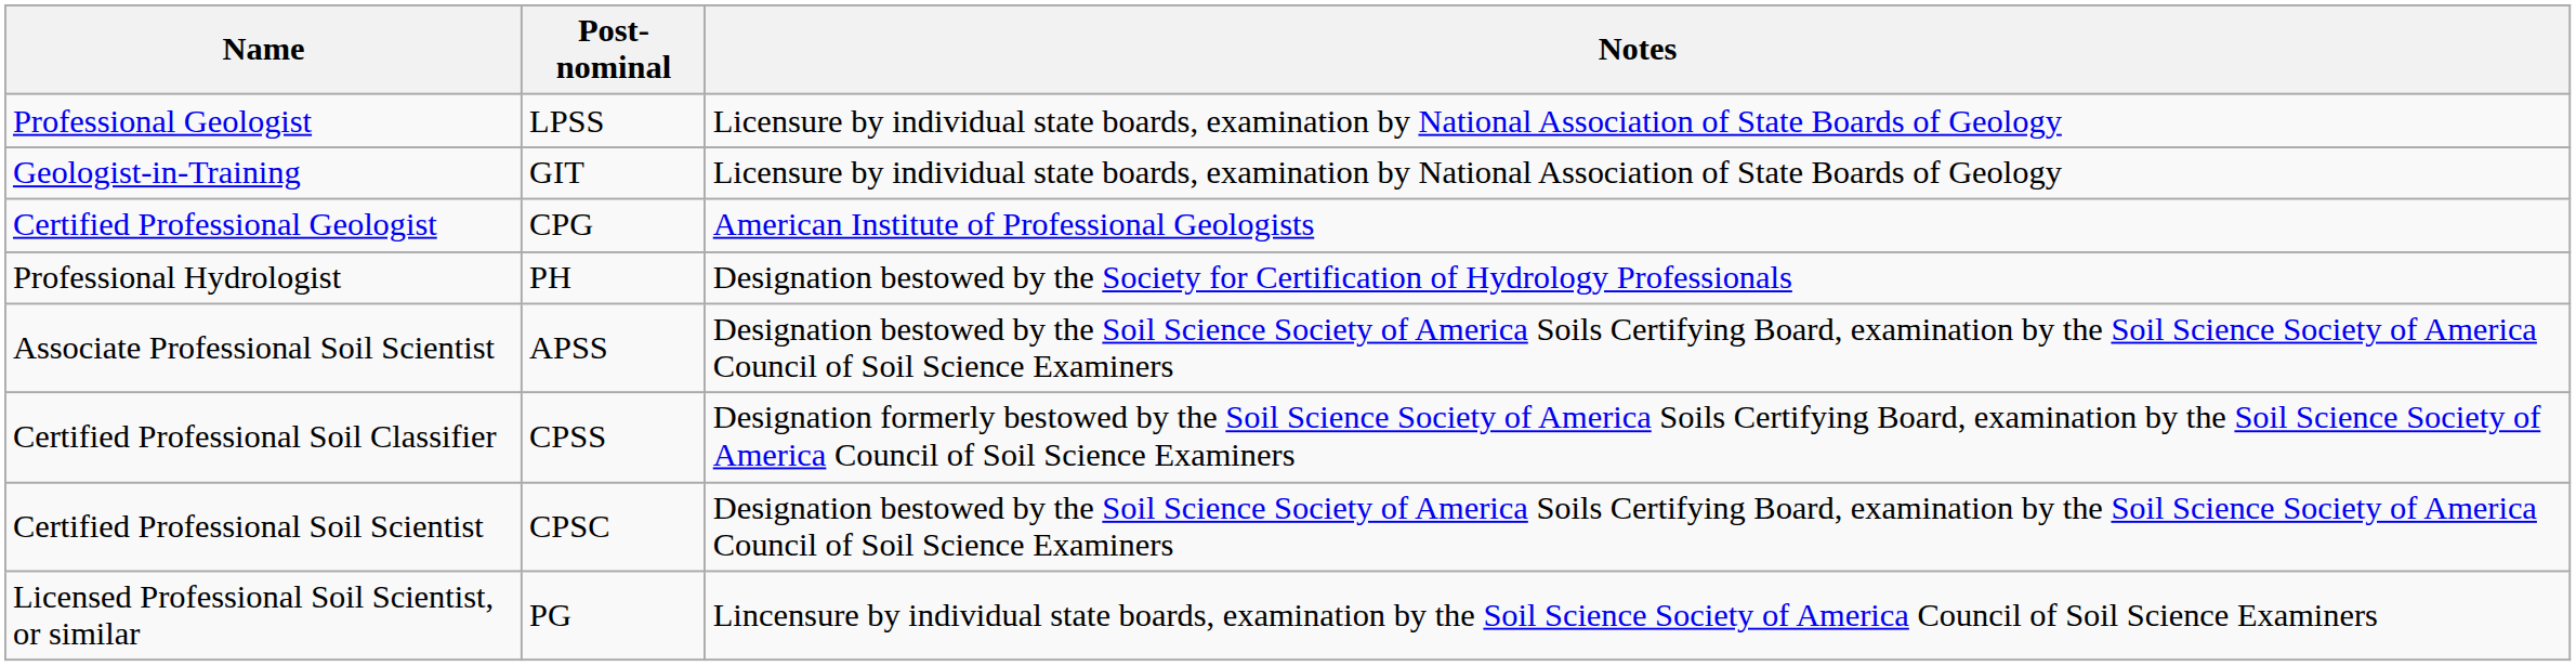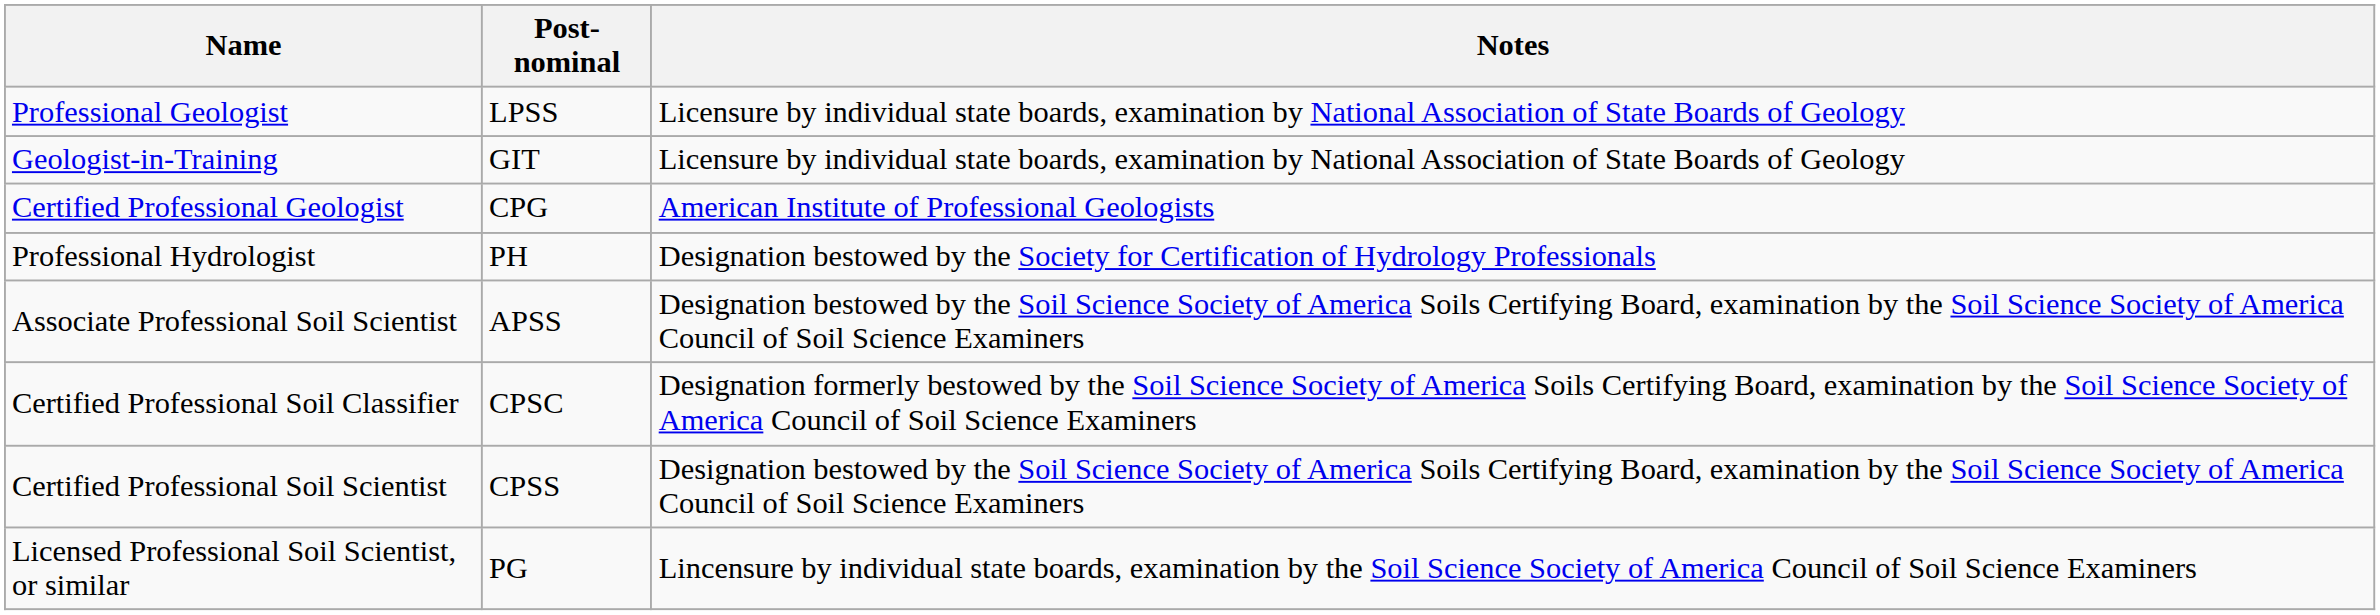Certified Professional Soil Classifier | Post-nominal: CPSS -> CPSC
Certified Professional Soil Scientist | Post-nominal: CPSC -> CPSS
